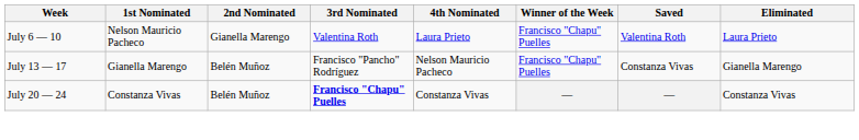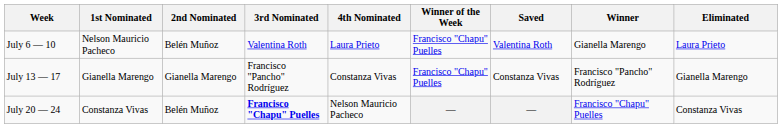+ column: Winner | Gianella Marengo | Francisco "Pancho" Rodríguez | Francisco "Chapu" Puelles
July 6 — 10 | 2nd Nominated: Gianella Marengo -> Belén Muñoz
July 13 — 17 | 2nd Nominated: Belén Muñoz -> Gianella Marengo
July 13 — 17 | 4th Nominated: Nelson Mauricio Pacheco -> Constanza Vivas
July 20 — 24 | 4th Nominated: Constanza Vivas -> Nelson Mauricio Pacheco
